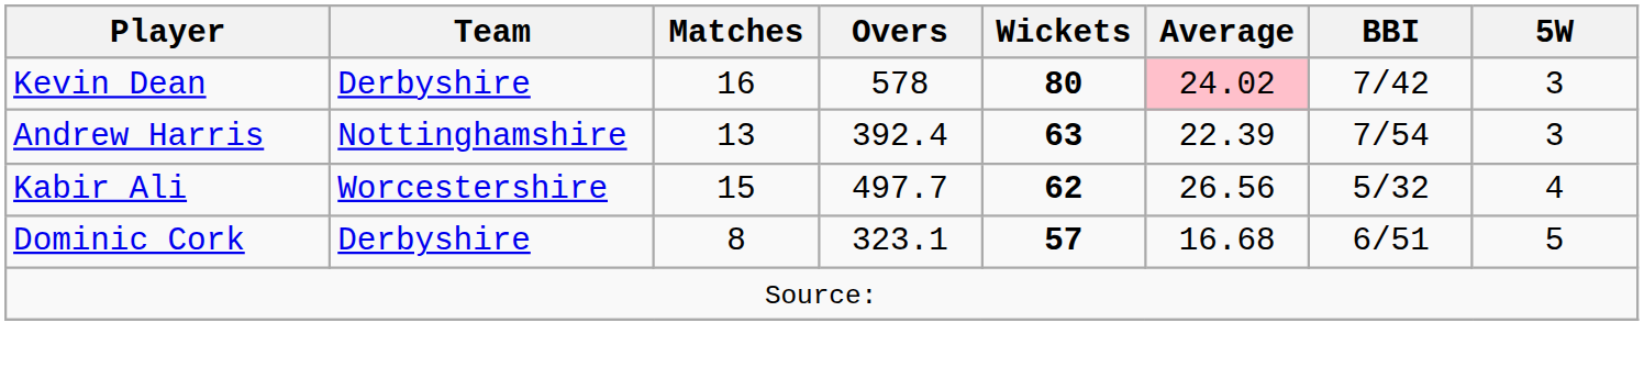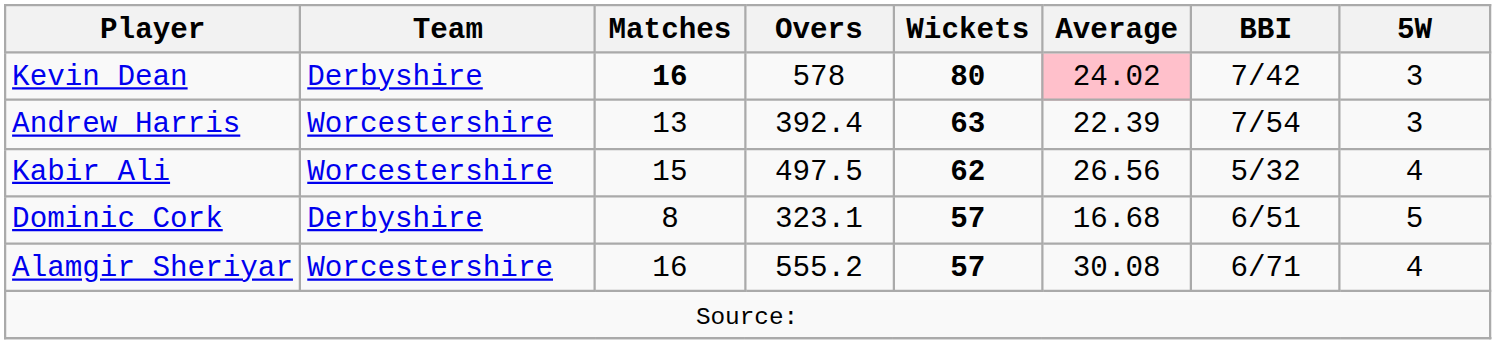Kevin Dean | Matches: normal -> bold
Andrew Harris | Team: Nottinghamshire -> Worcestershire
Kabir Ali | Overs: 497.7 -> 497.5
+ row: Alamgir Sheriyar | Worcestershire | 16 | 555.2 | 57 | 30.08 | 6/71 | 4
